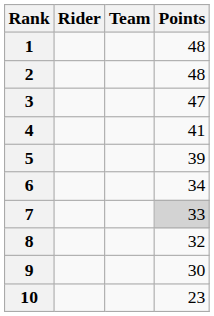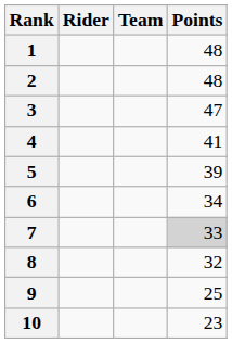9 | Points: 30 -> 25
